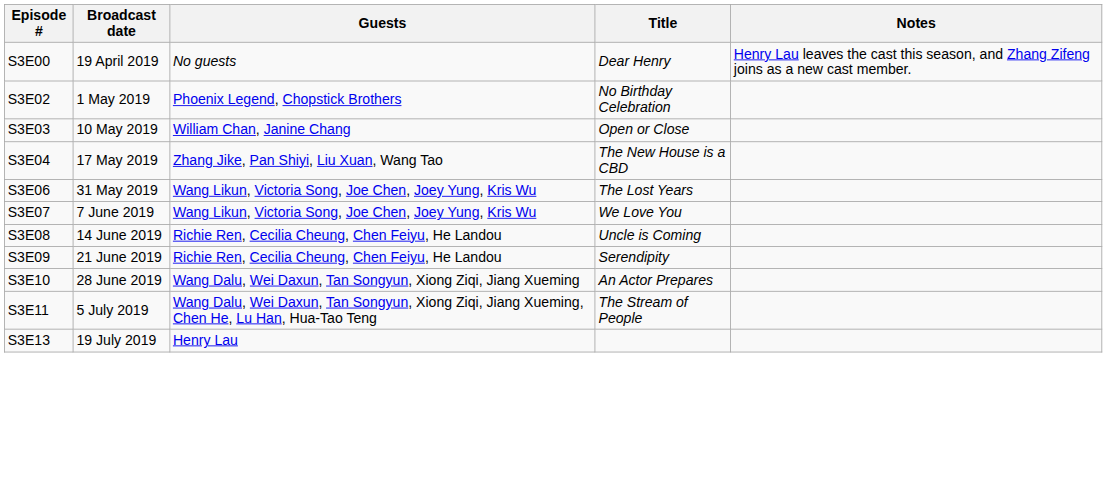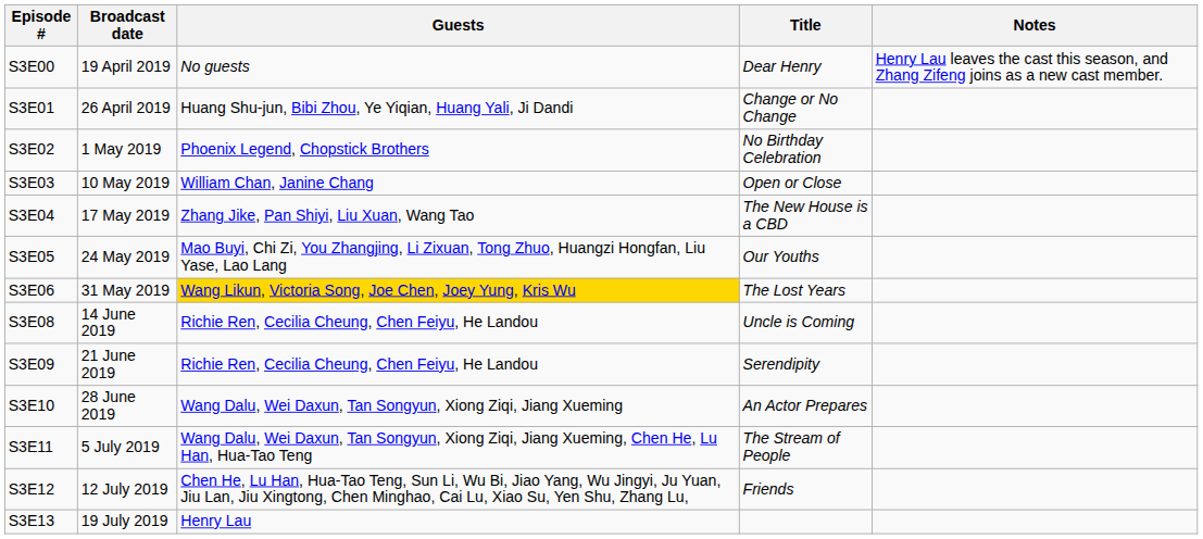+ row: S3E01 | 26 April 2019 | Huang Shu-jun, Bibi Zhou, Ye Yiqian, Huang Yali, Ji Dandi | Change or No Change
+ row: S3E05 | 24 May 2019 | Mao Buyi, Chi Zi, You Zhangjing, Li Zixuan, Tong Zhuo, Huangzi Hongfan, Liu Yase, Lao Lang | Our Youths
S3E06 | Guests: no background -> gold background
- row: S3E07 | 7 June 2019 | Wang Likun, Victoria Song, Joe Chen, Joey Yung, Kris Wu | We Love You
+ row: S3E12 | 12 July 2019 | Chen He, Lu Han, Hua-Tao Teng, Sun Li, Wu Bi, Jiao Yang, Wu Jingyi, Ju Yuan, Jiu Lan, Jiu Xingtong, Chen Minghao, Cai Lu, Xiao Su, Yen Shu, Zhang Lu, | Friends
